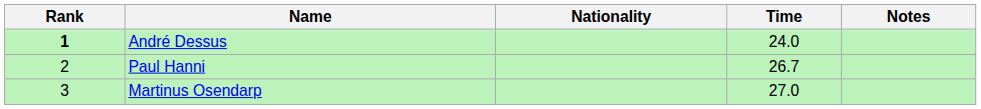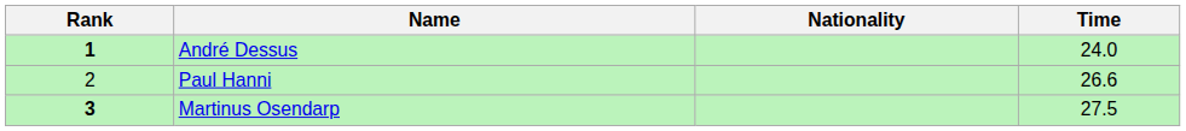- column: Notes
Paul Hanni | Time: 26.7 -> 26.6
Martinus Osendarp | Rank: normal -> bold
Martinus Osendarp | Time: 27.0 -> 27.5
